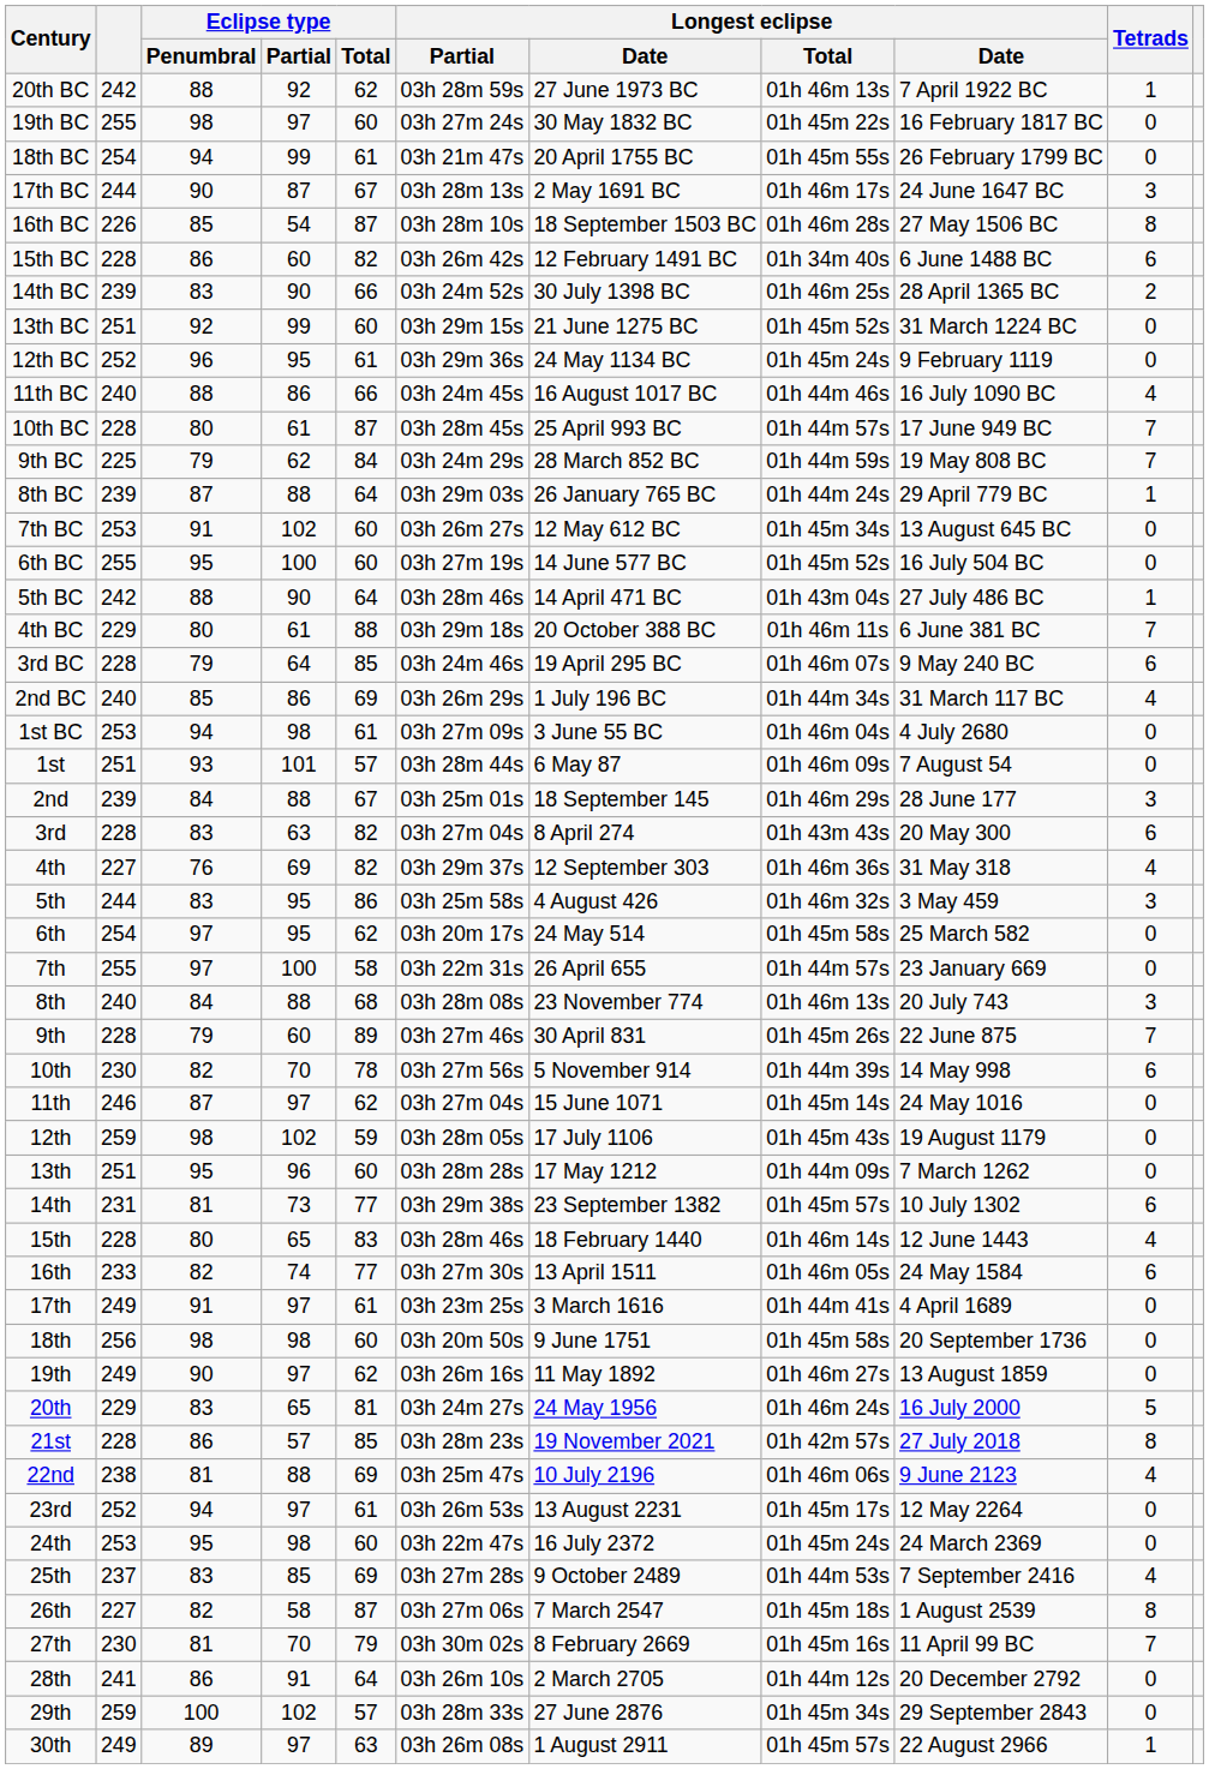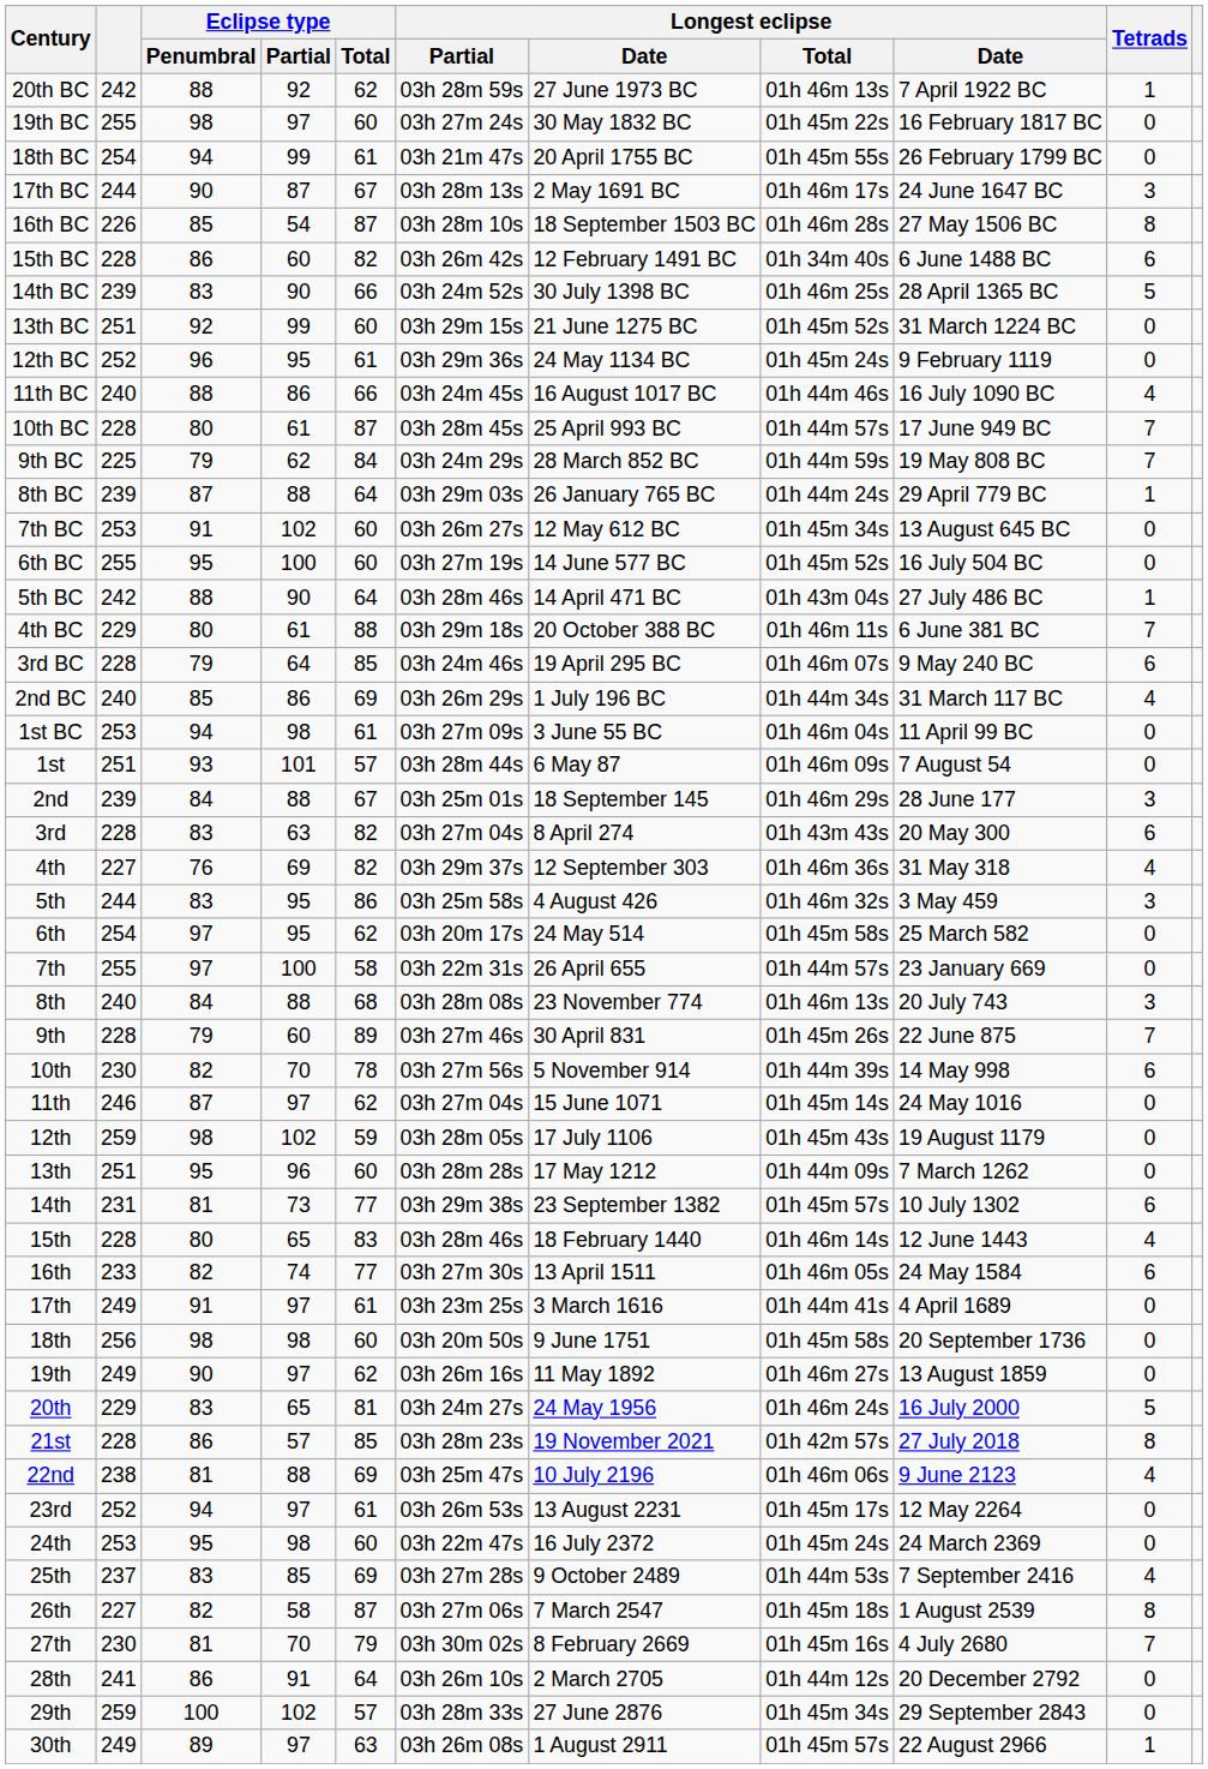14th BC | Tetrads: 2 -> 5
1st BC | column 9: 4 July 2680 -> 11 April 99 BC
27th | column 9: 11 April 99 BC -> 4 July 2680
